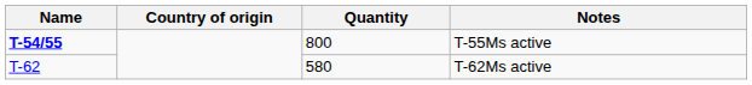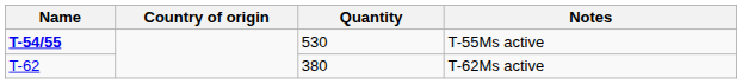T-55Ms active | Quantity: 800 -> 530
T-62Ms active | Quantity: 580 -> 380
